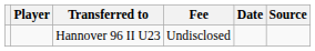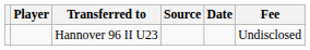columns swapped: Fee <-> Source
